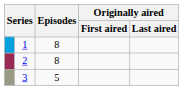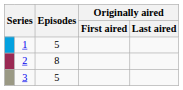1 | Episodes: 8 -> 5
